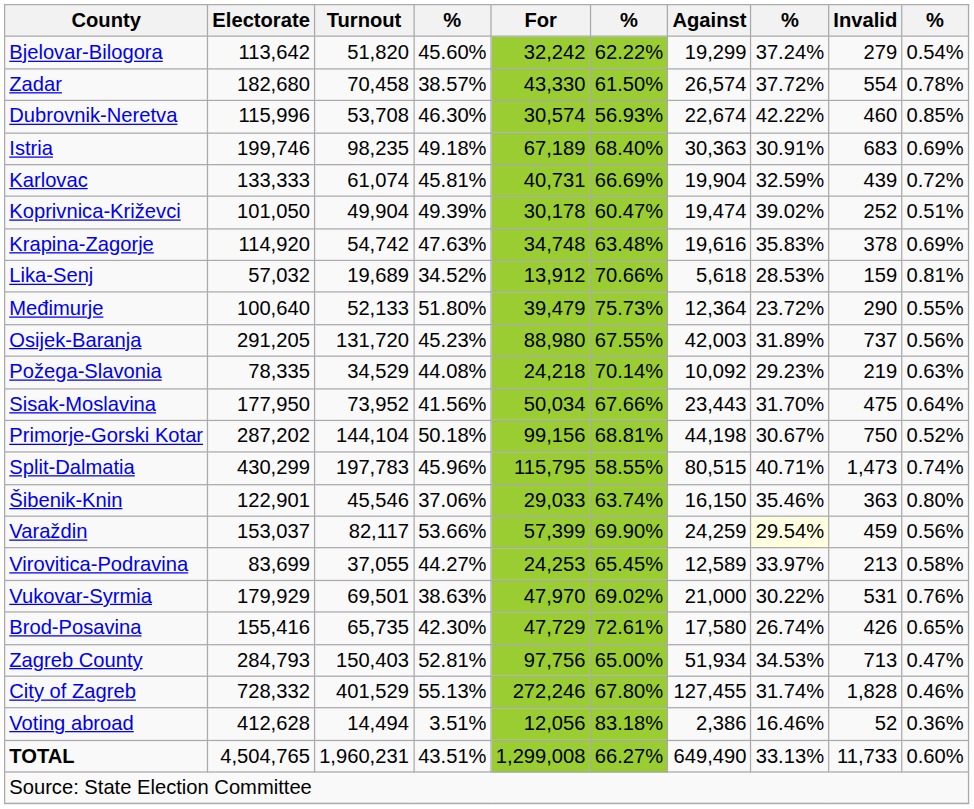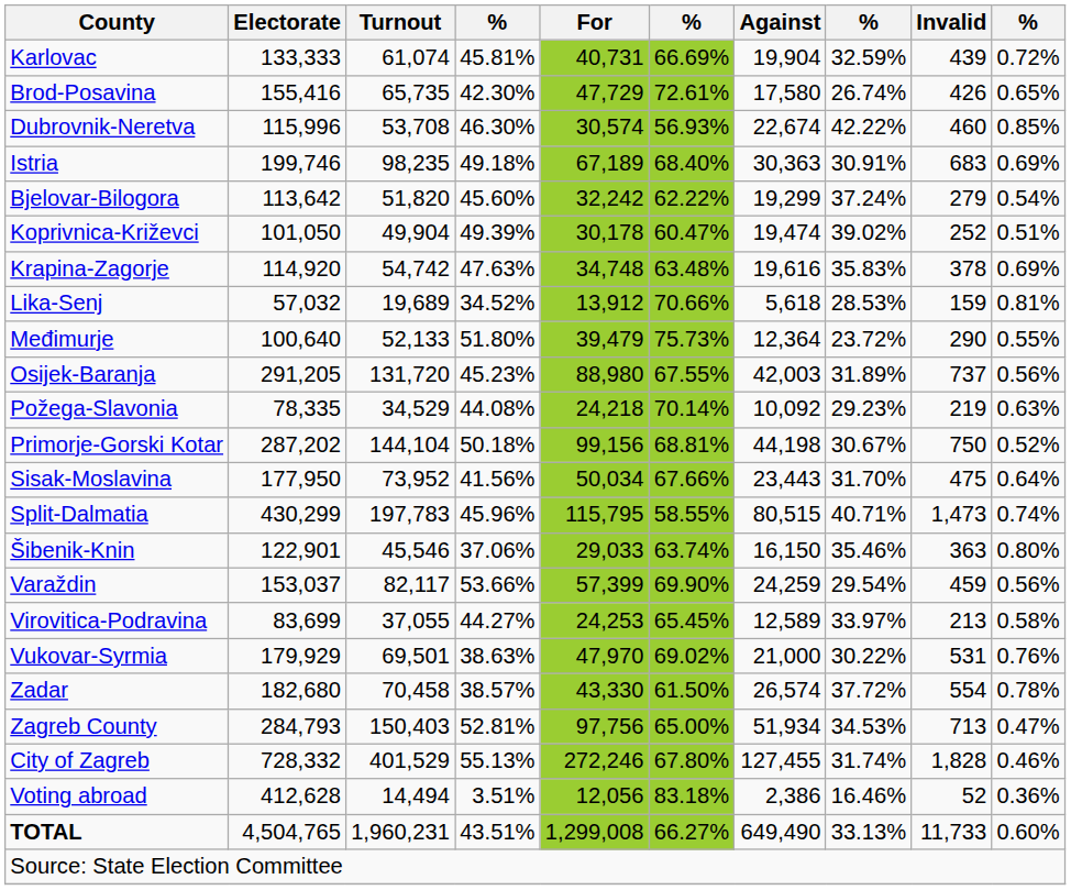rows swapped: Bjelovar-Bilogora <-> Karlovac
rows swapped: Brod-Posavina <-> Zadar
rows swapped: Primorje-Gorski Kotar <-> Sisak-Moslavina
Varaždin | column 8: lightyellow background -> no background
